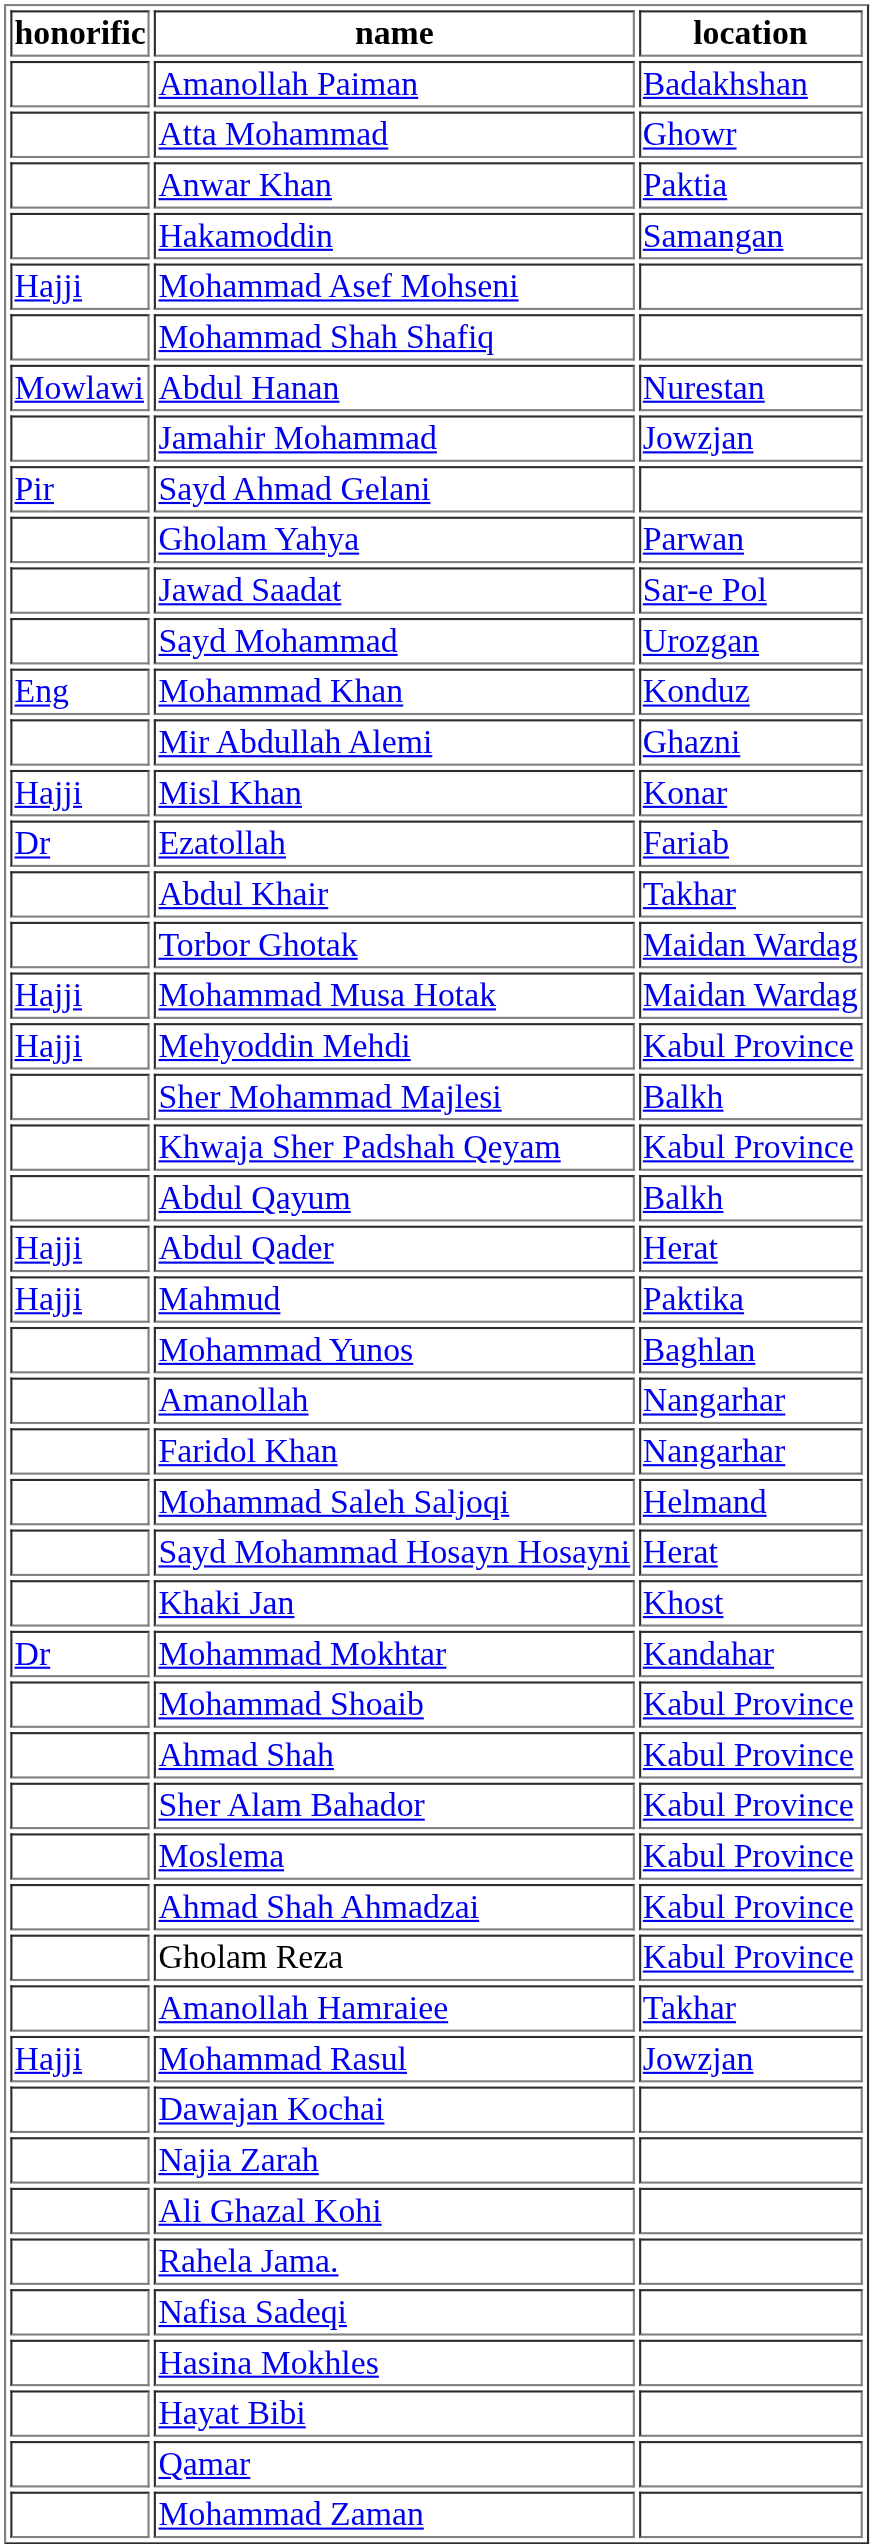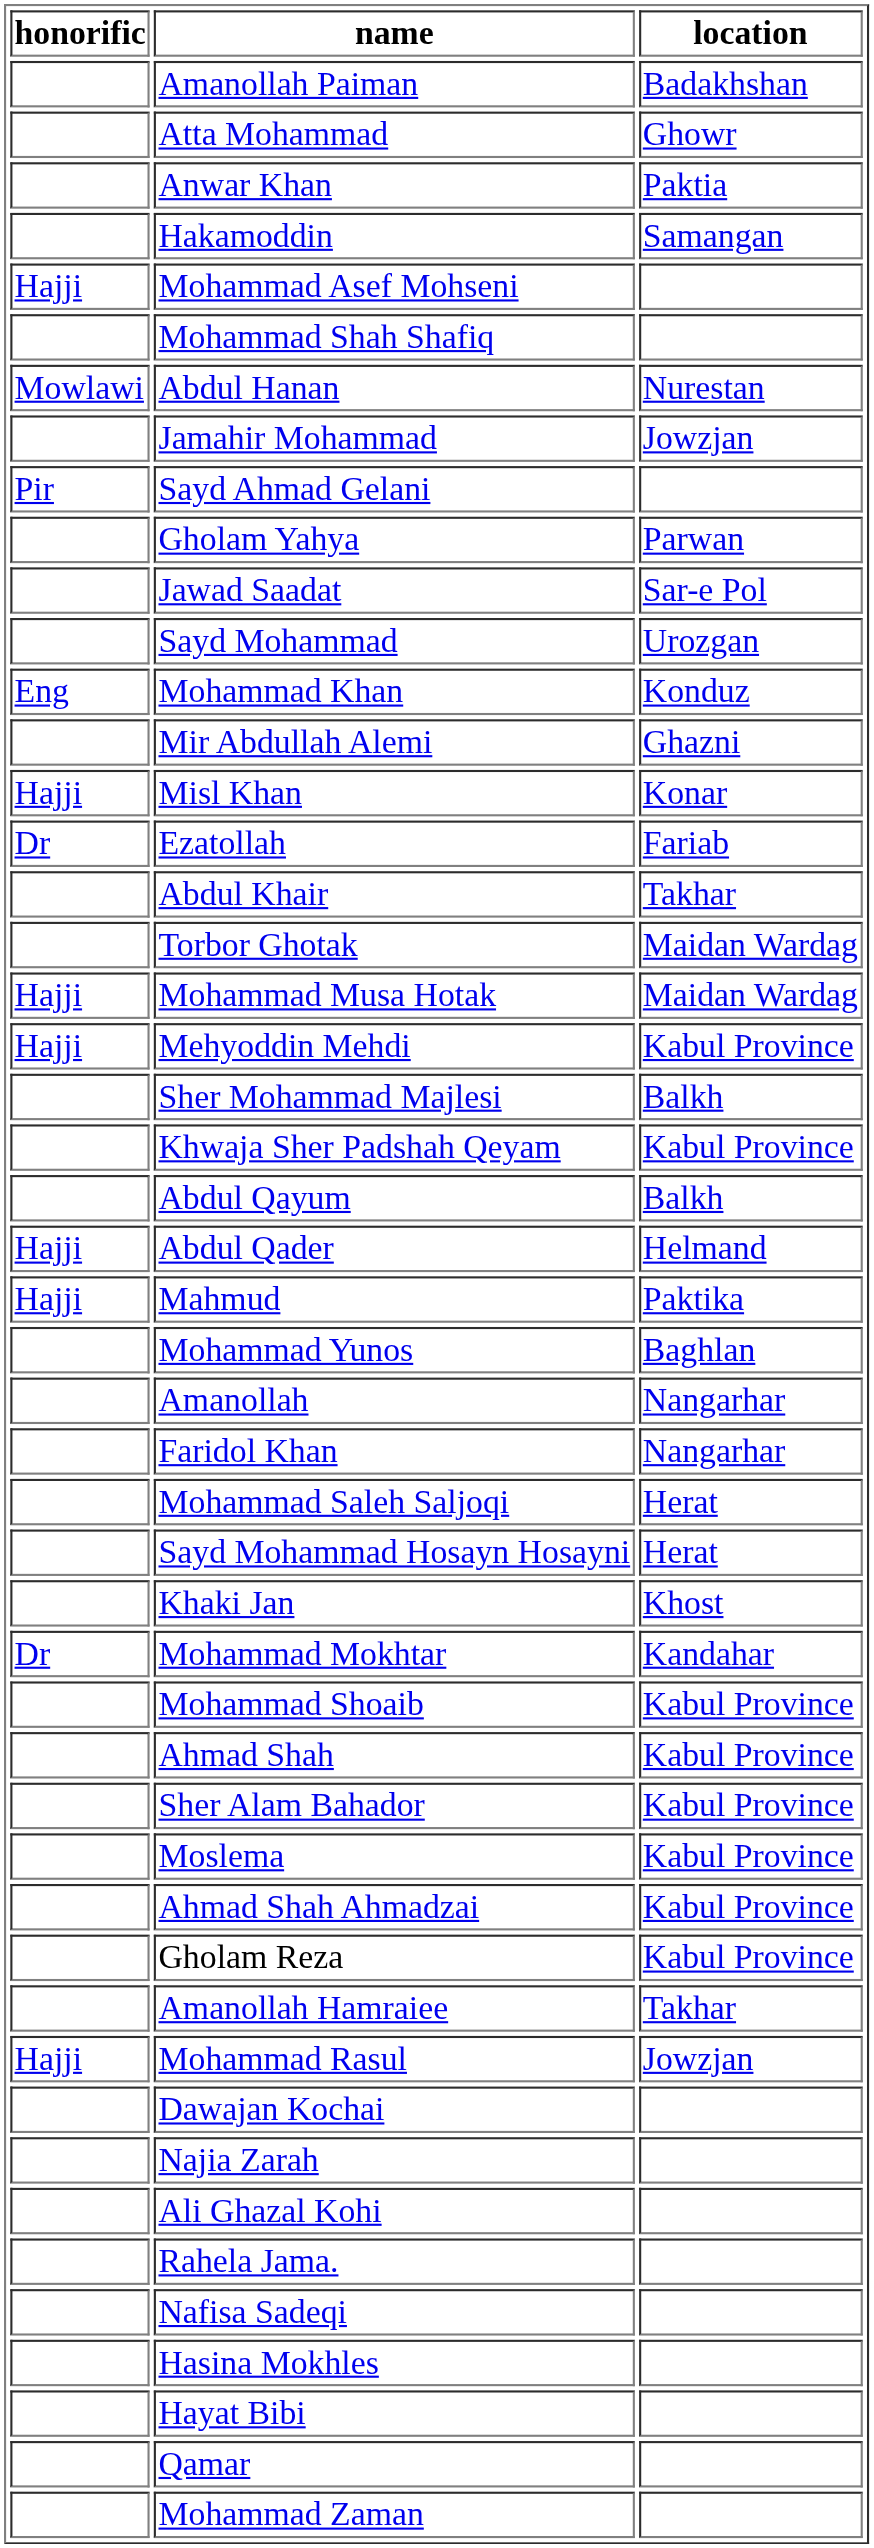Abdul Qader | location: Herat -> Helmand
Mohammad Saleh Saljoqi | location: Helmand -> Herat
